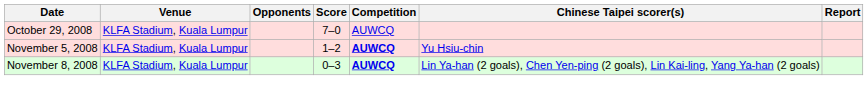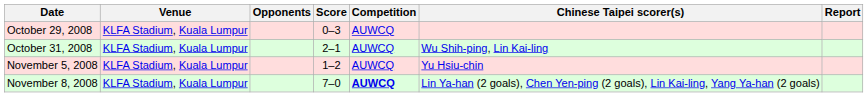October 29, 2008 | Score: 7–0 -> 0–3
+ row: October 31, 2008 | KLFA Stadium, Kuala Lumpur | 2–1 | AUWCQ | Wu Shih-ping, Lin Kai-ling
November 5, 2008 | Competition: bold -> normal
November 8, 2008 | Score: 0–3 -> 7–0
